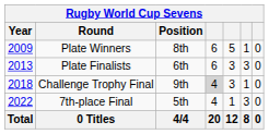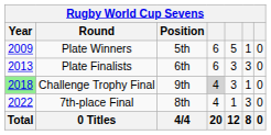Plate Winners | Position: 8th -> 5th
Challenge Trophy Final | Year: no background -> lightgreen background
7th-place Final | Position: 5th -> 8th
